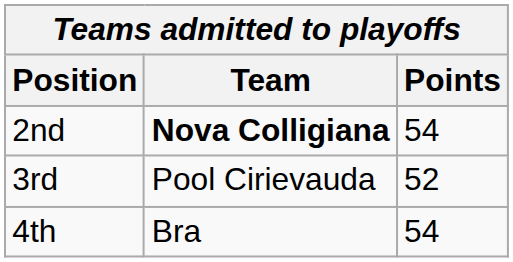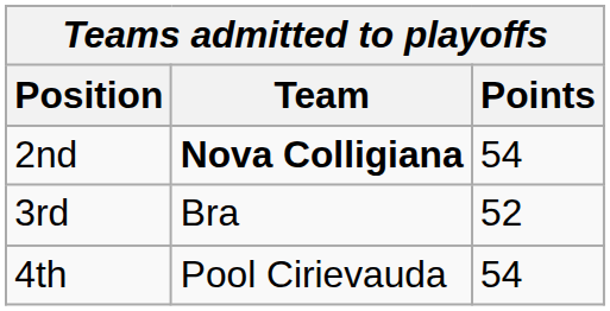3rd | Team: Pool Cirievauda -> Bra
4th | Team: Bra -> Pool Cirievauda
